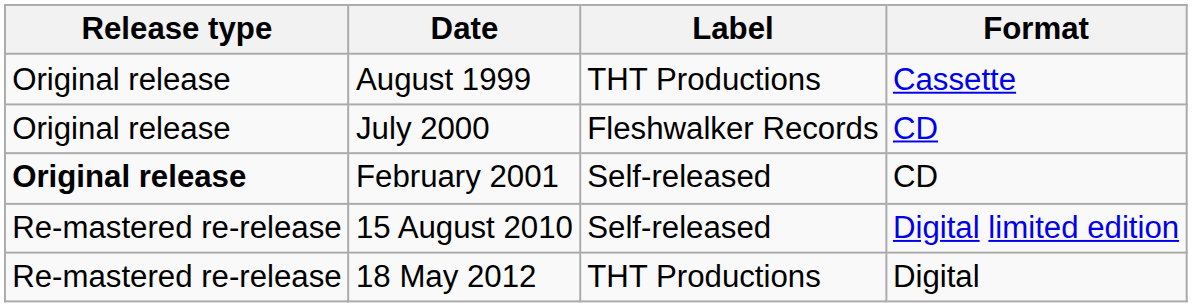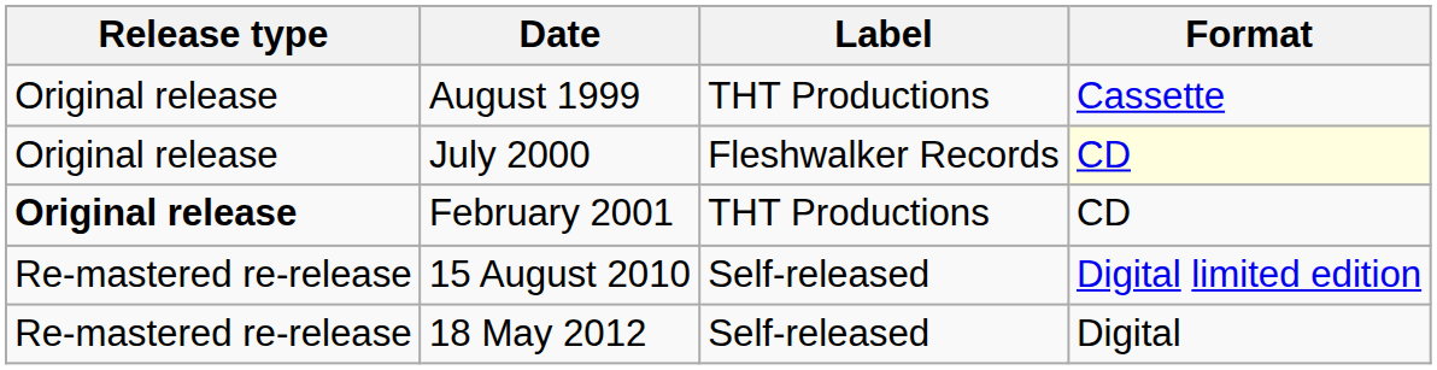July 2000 | Format: no background -> lightyellow background
February 2001 | Label: Self-released -> THT Productions
18 May 2012 | Label: THT Productions -> Self-released
